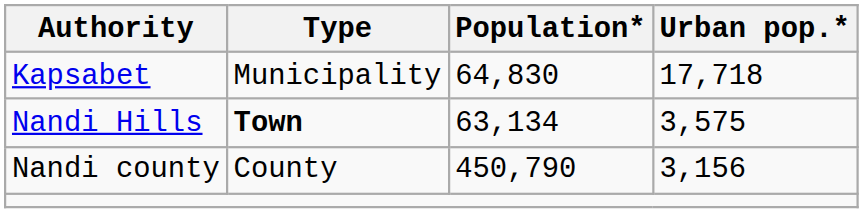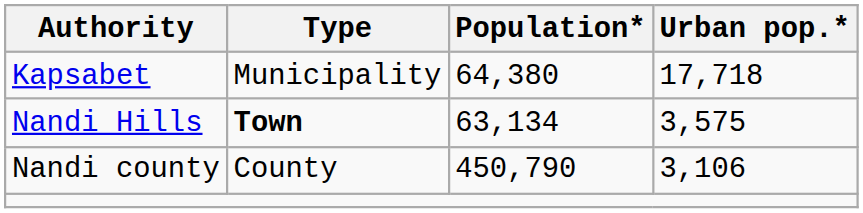Kapsabet | Population*: 64,830 -> 64,380
Nandi county | Urban pop.*: 3,156 -> 3,106
